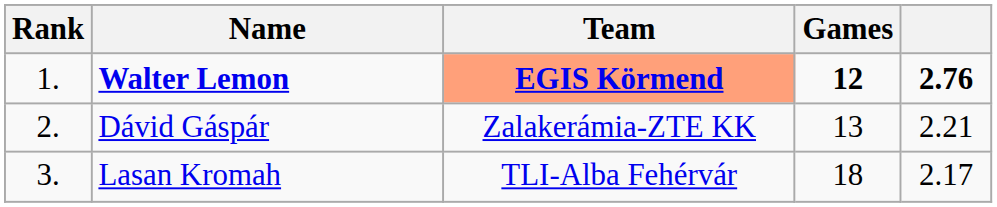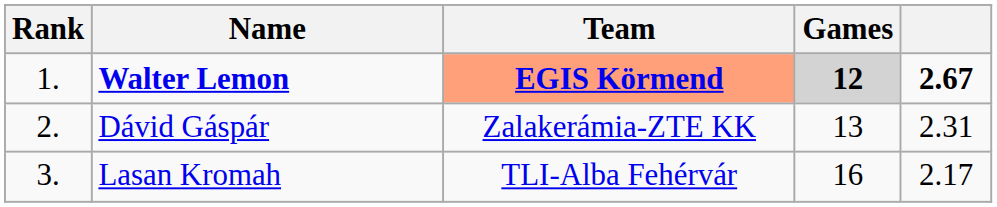Walter Lemon | Games: no background -> lightgrey background
Walter Lemon | column 5: 2.76 -> 2.67
Dávid Gáspár | column 5: 2.21 -> 2.31
Lasan Kromah | Games: 18 -> 16
